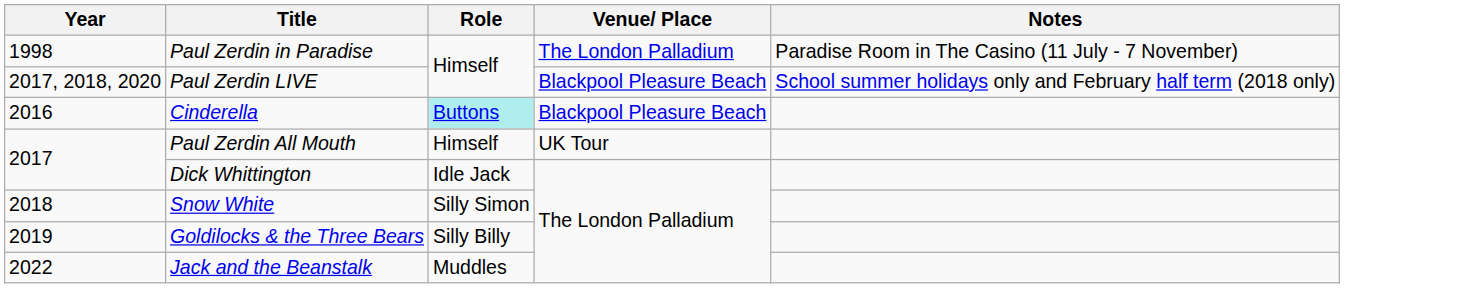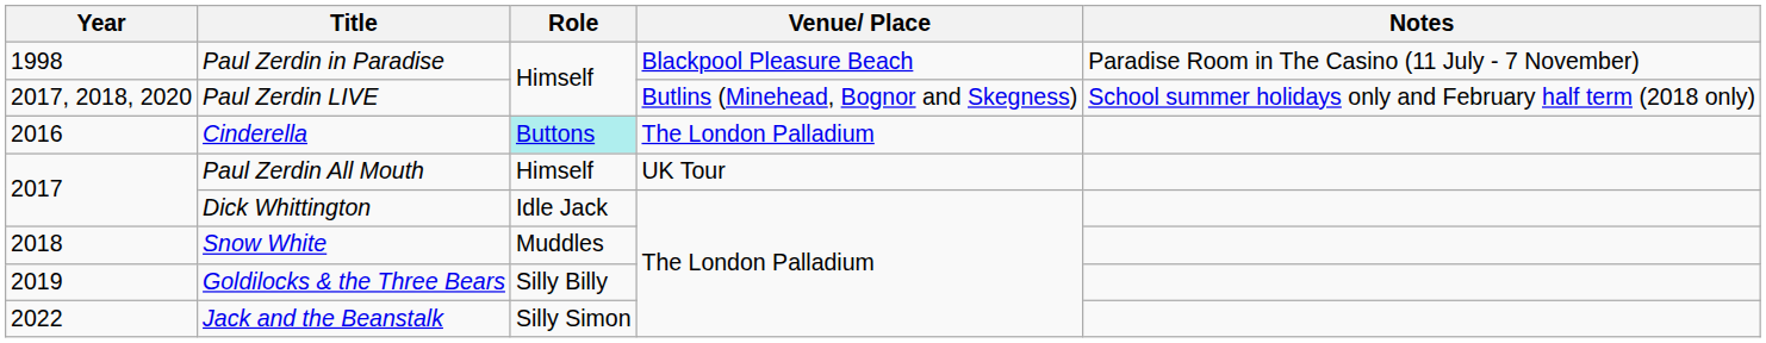Paul Zerdin in Paradise | Venue/ Place: The London Palladium -> Blackpool Pleasure Beach
Paul Zerdin LIVE | Venue/ Place: Blackpool Pleasure Beach -> Butlins (Minehead, Bognor and Skegness)
Cinderella | Venue/ Place: Blackpool Pleasure Beach -> The London Palladium
Snow White | Role: Silly Simon -> Muddles
Jack and the Beanstalk | Role: Muddles -> Silly Simon
